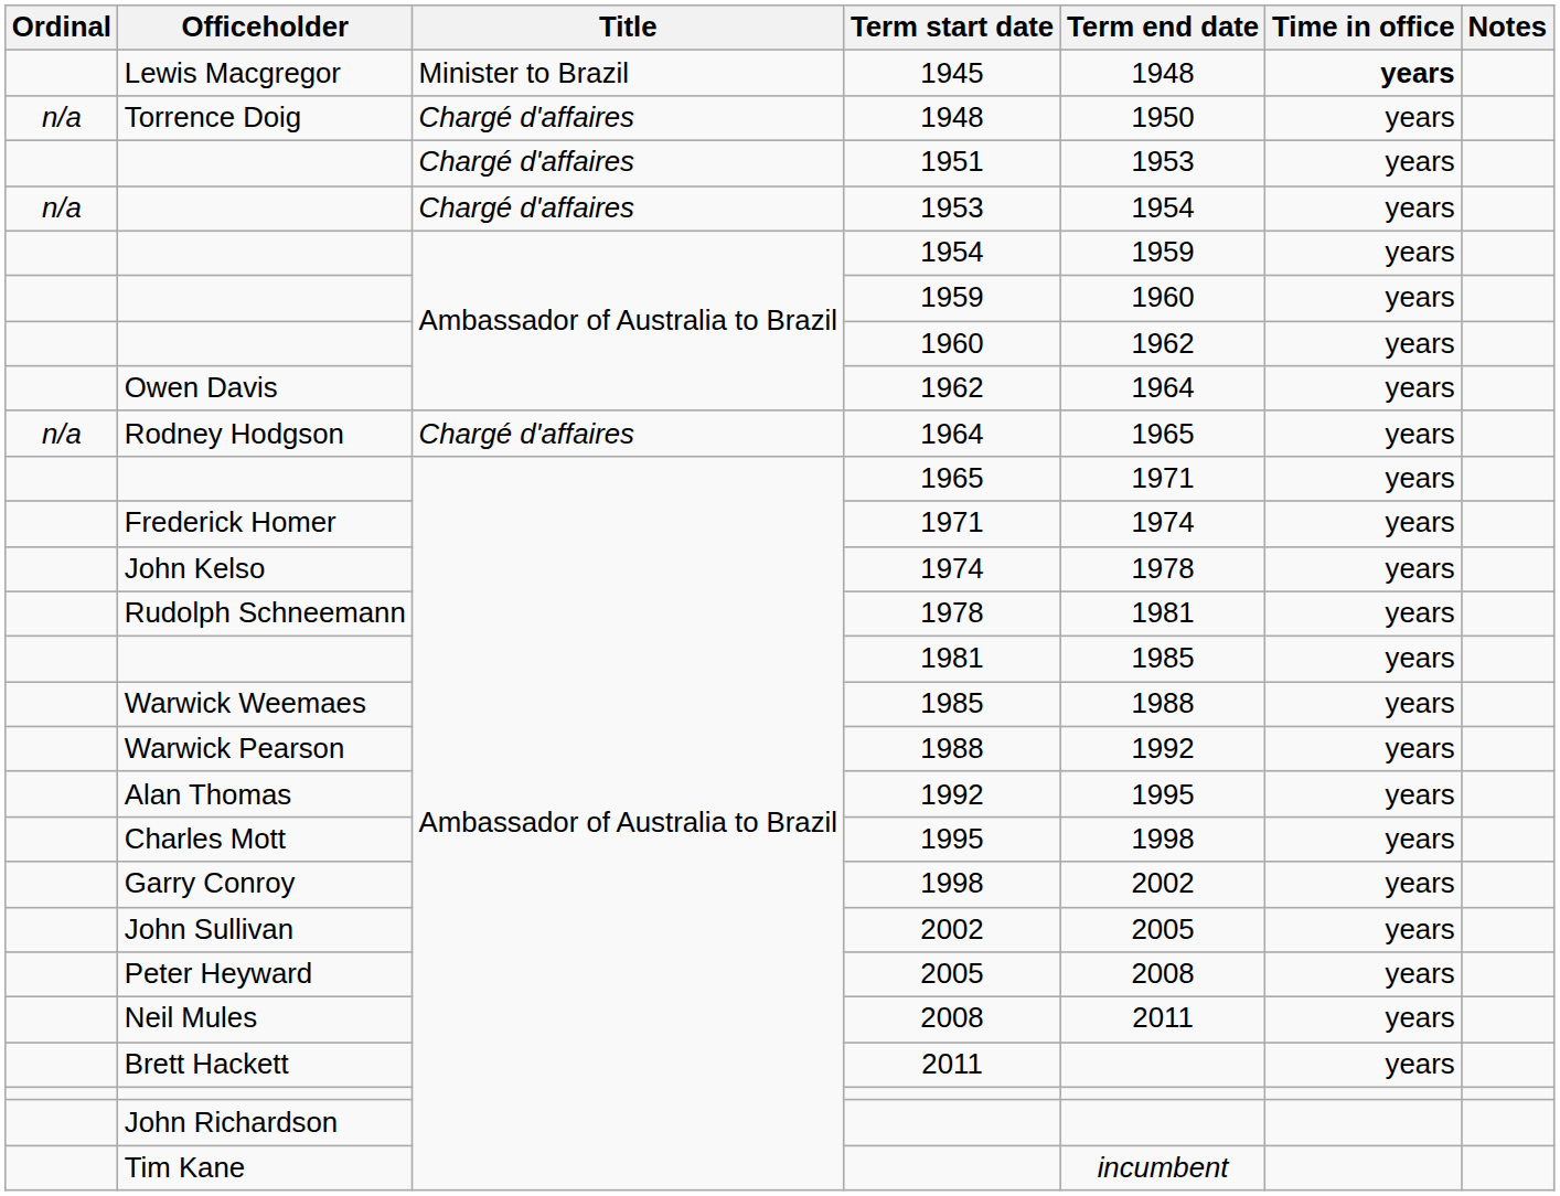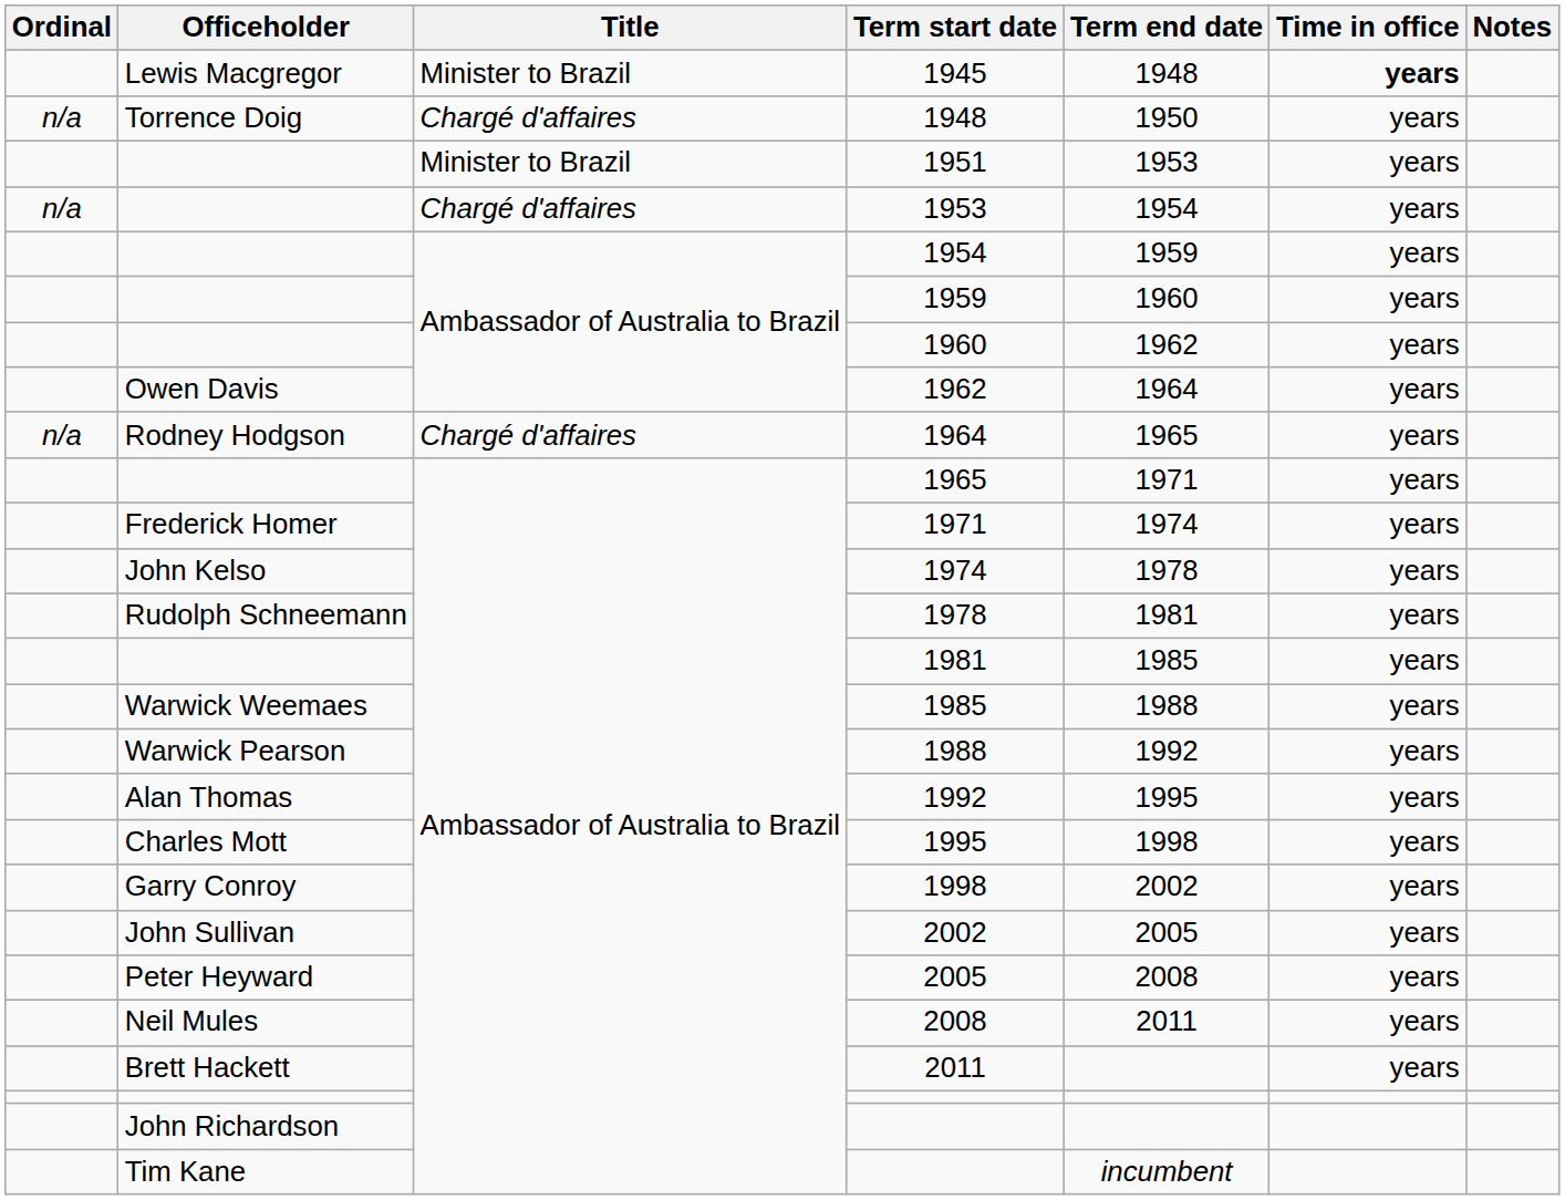1951 | Title: Chargé d'affaires -> Minister to Brazil
